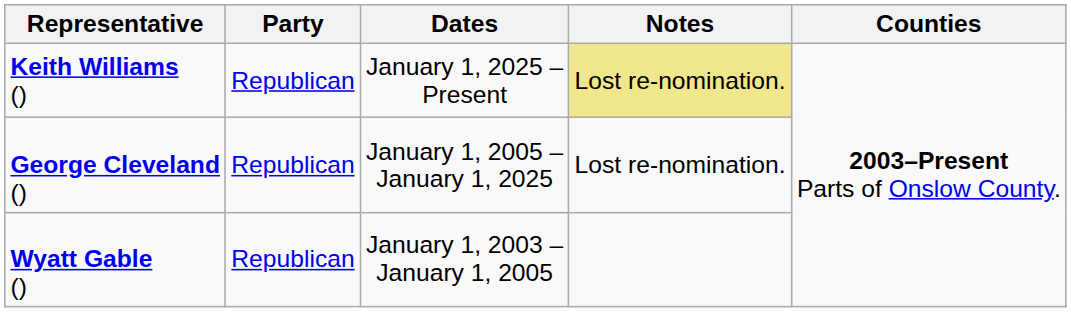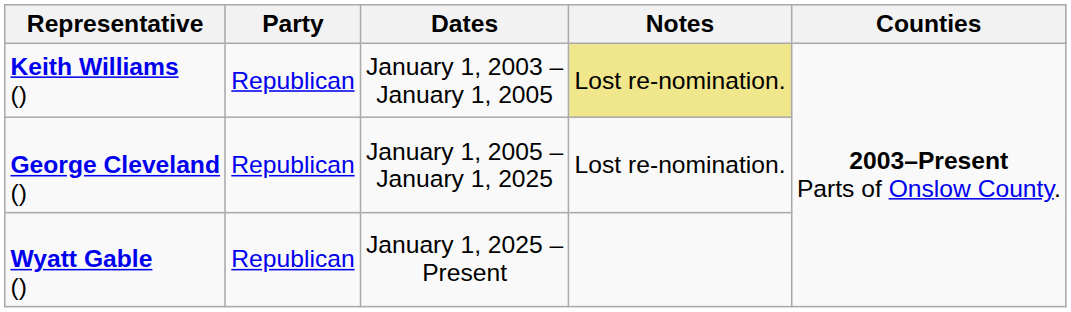Keith Williams () | Dates: January 1, 2025 – Present -> January 1, 2003 – January 1, 2005
Wyatt Gable () | Dates: January 1, 2003 – January 1, 2005 -> January 1, 2025 – Present
